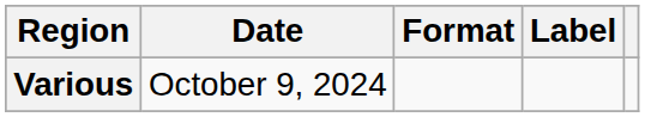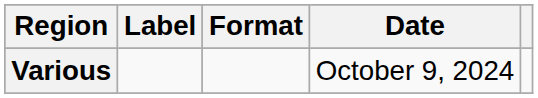columns swapped: Date <-> Label
